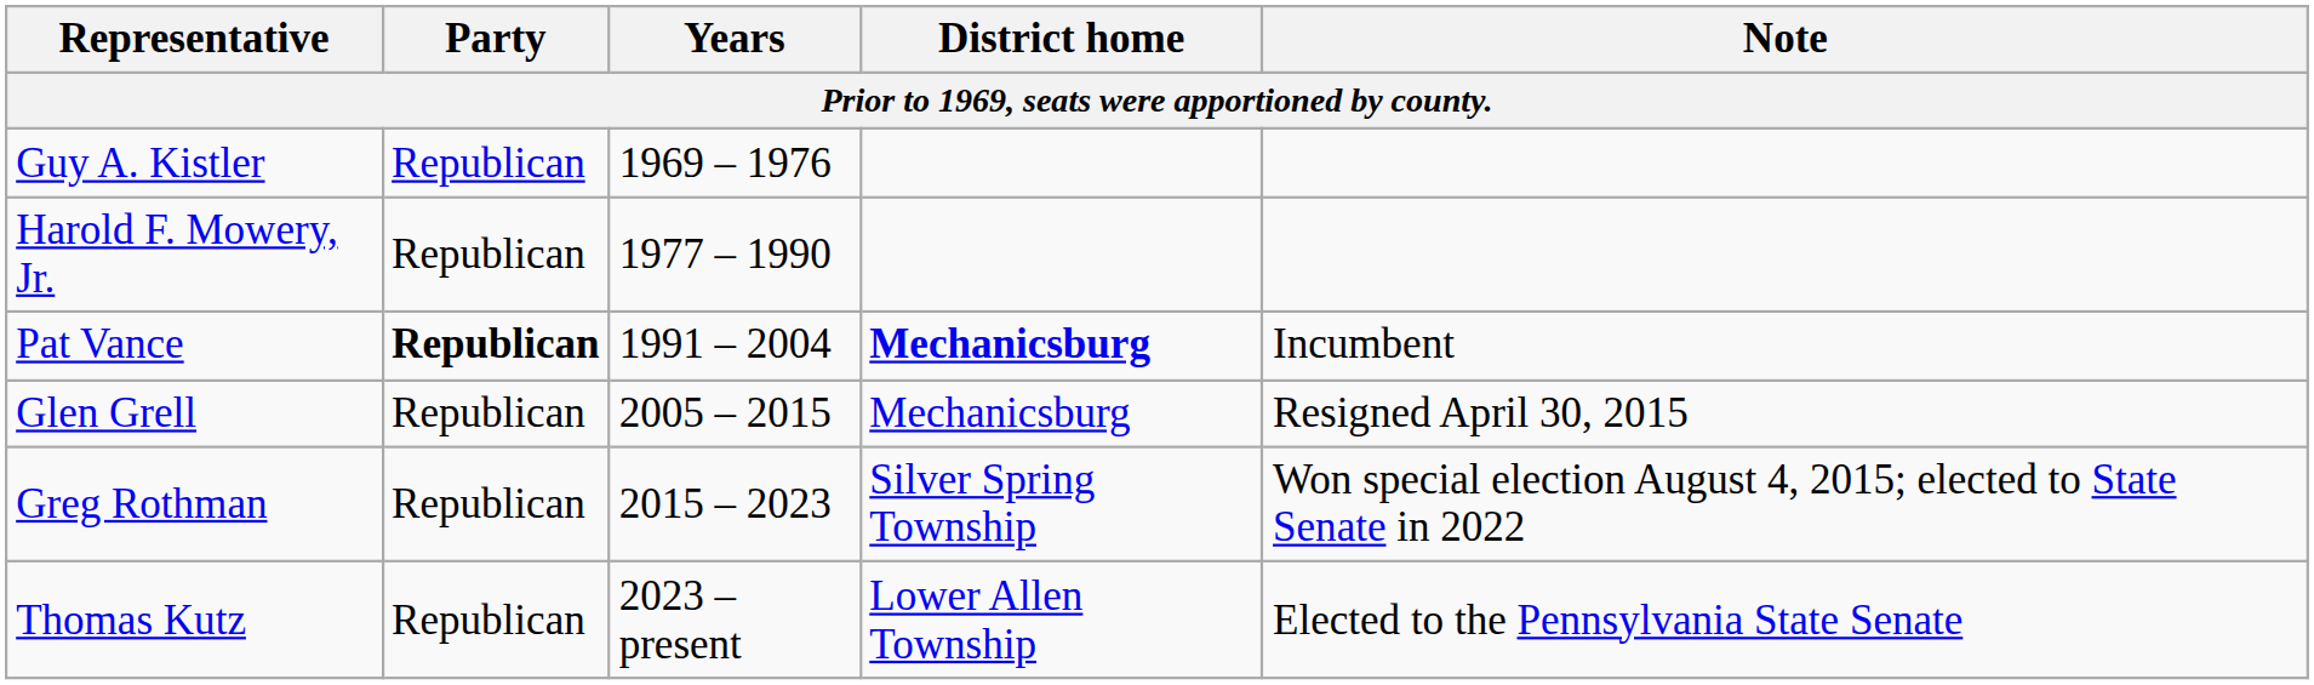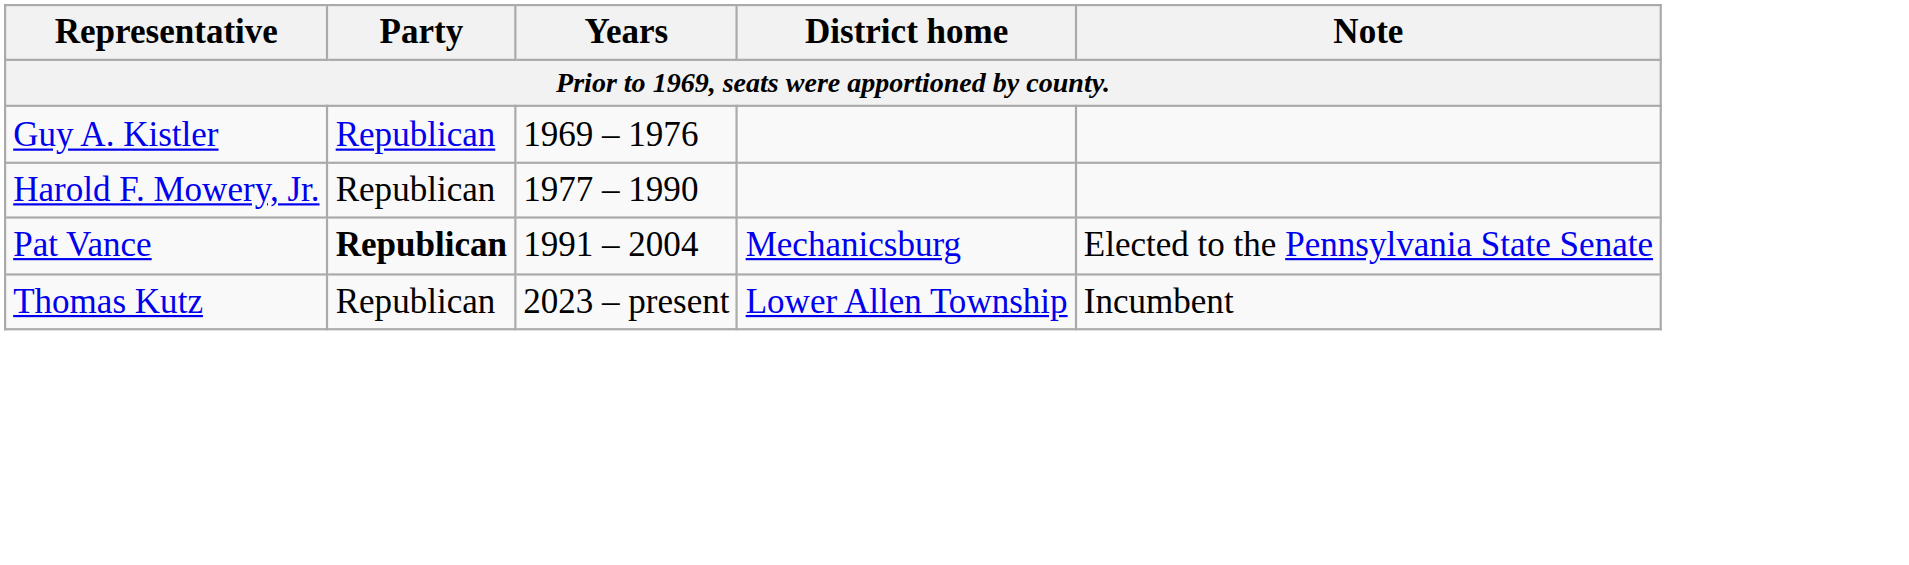Pat Vance | District home: bold -> normal
Pat Vance | Note: Incumbent -> Elected to the Pennsylvania State Senate
- row: Glen Grell | Republican | 2005 – 2015 | Mechanicsburg | Resigned April 30, 2015
- row: Greg Rothman | Republican | 2015 – 2023 | Silver Spring Township | Won special election August 4, 2015; elected to State Senate in 2022
Thomas Kutz | Note: Elected to the Pennsylvania State Senate -> Incumbent
